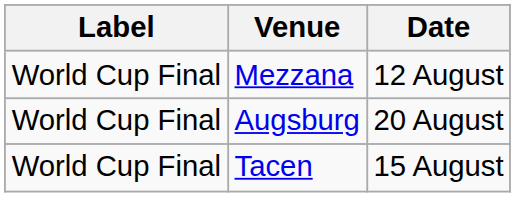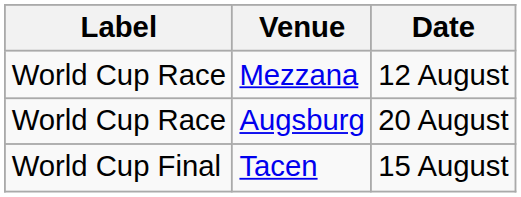Mezzana | Label: World Cup Final -> World Cup Race
Augsburg | Label: World Cup Final -> World Cup Race
